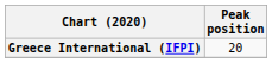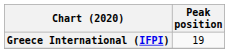Greece International (IFPI) | Peak position: 20 -> 19
